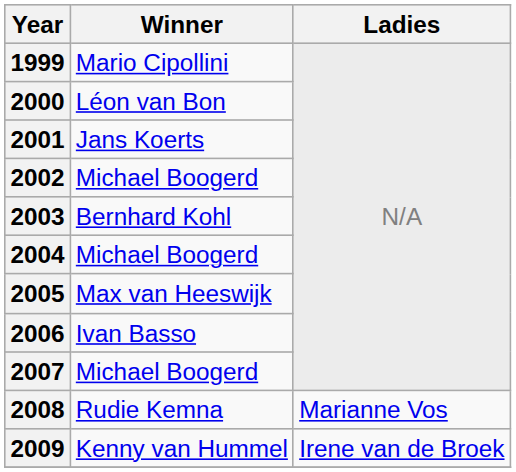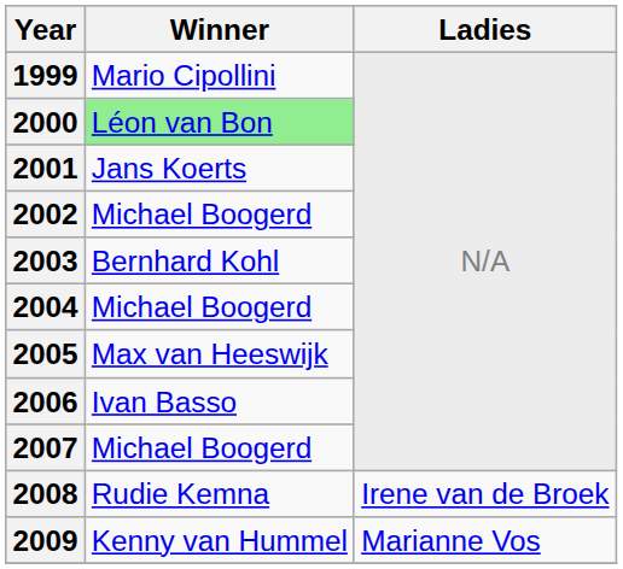2000 | Winner: no background -> lightgreen background
2008 | Ladies: Marianne Vos -> Irene van de Broek
2009 | Ladies: Irene van de Broek -> Marianne Vos
